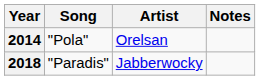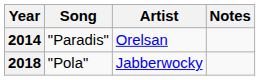2014 | Song: "Pola" -> "Paradis"
2018 | Song: "Paradis" -> "Pola"
